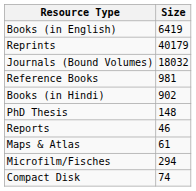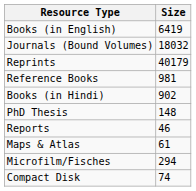rows swapped: Journals (Bound Volumes) <-> Reprints
